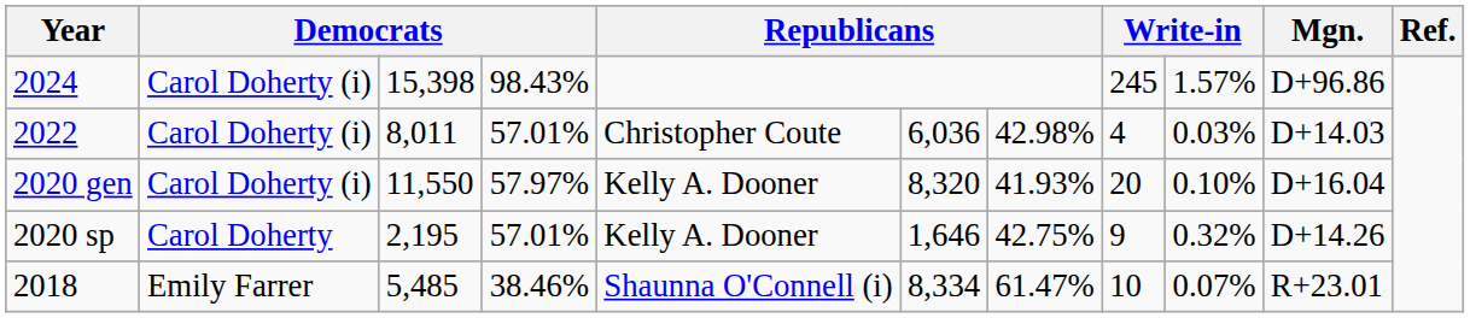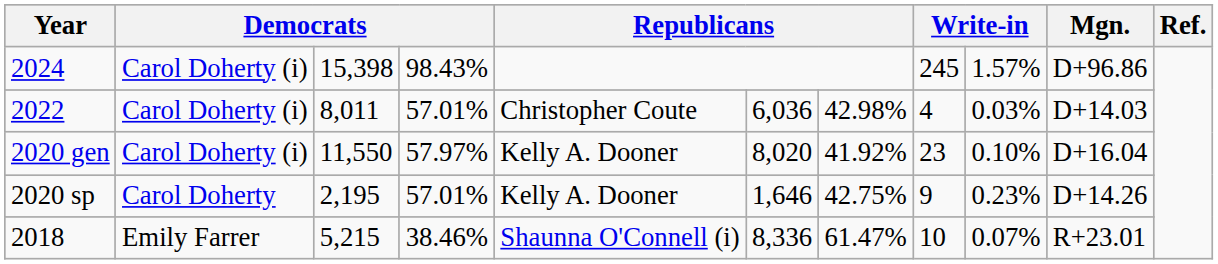2020 gen | column 6: 8,320 -> 8,020
2020 gen | column 7: 41.93% -> 41.92%
2020 gen | column 8: 20 -> 23
2020 sp | column 9: 0.32% -> 0.23%
2018 | column 3: 5,485 -> 5,215
2018 | column 6: 8,334 -> 8,336
